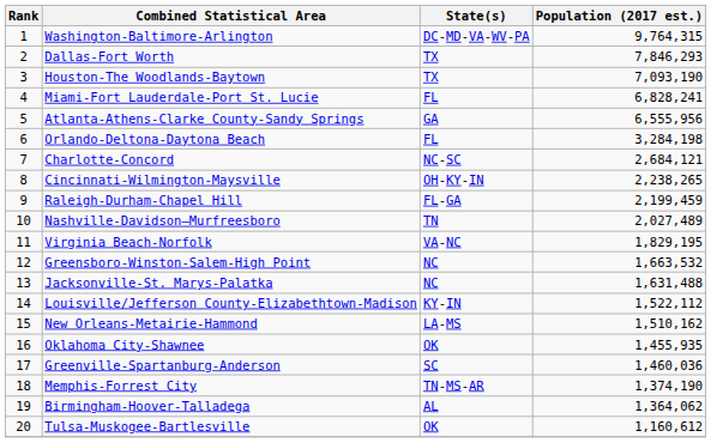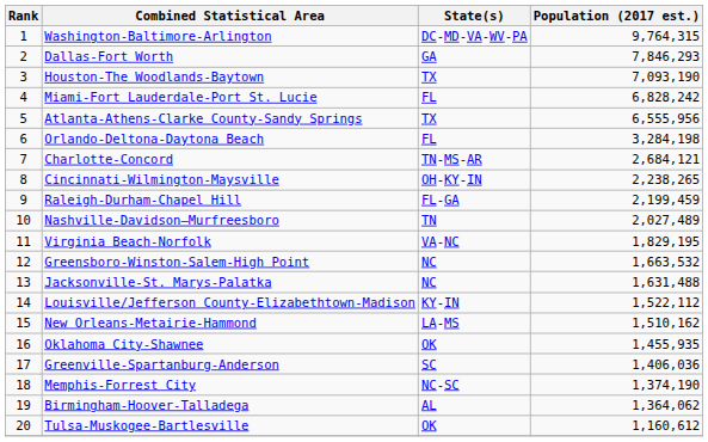Dallas-Fort Worth | State(s): TX -> GA
Miami-Fort Lauderdale-Port St. Lucie | Population (2017 est.): 6,828,241 -> 6,828,242
Atlanta-Athens-Clarke County-Sandy Springs | State(s): GA -> TX
Charlotte-Concord | State(s): NC-SC -> TN-MS-AR
Greenville-Spartanburg-Anderson | Population (2017 est.): 1,460,036 -> 1,406,036
Memphis-Forrest City | State(s): TN-MS-AR -> NC-SC
